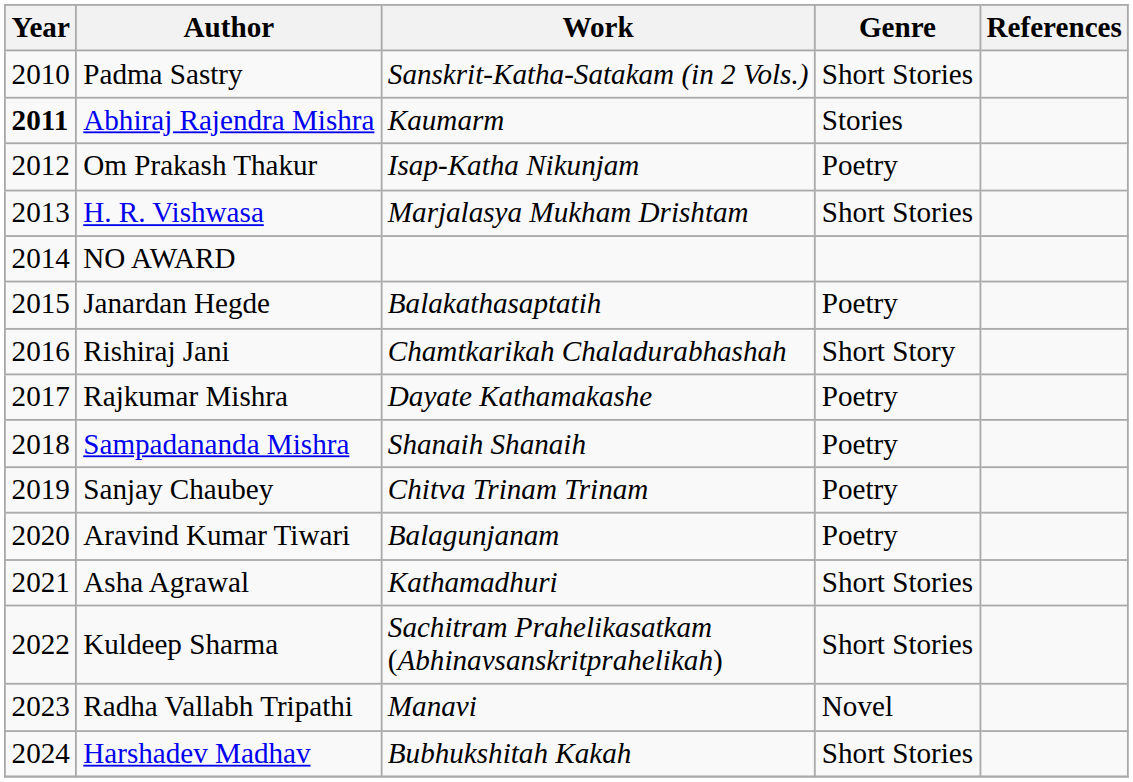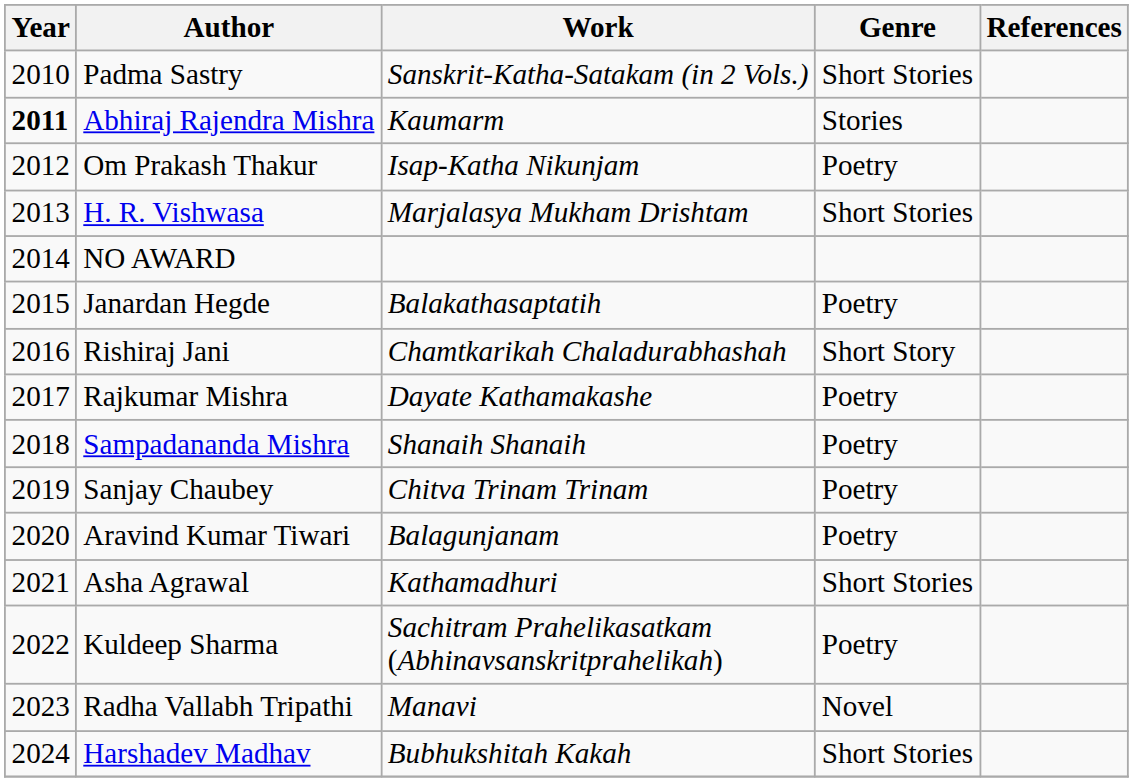Kuldeep Sharma | Genre: Short Stories -> Poetry
